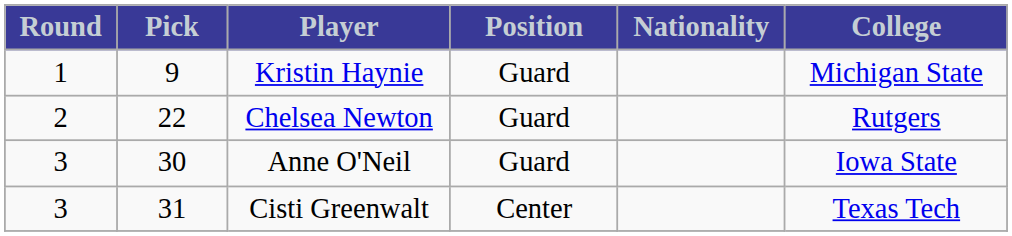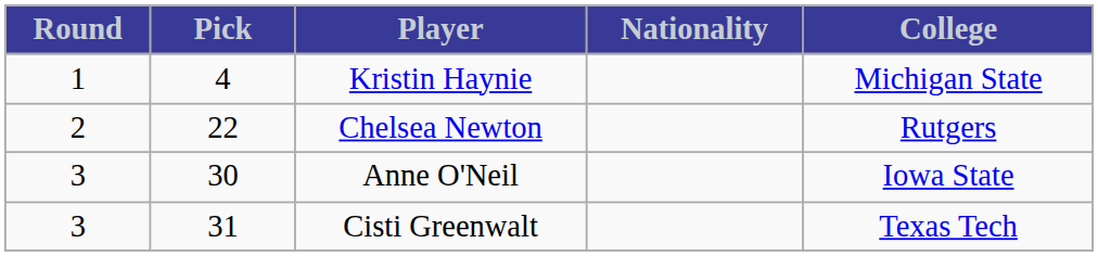- column: Position | Guard | Guard | Guard | Center
Kristin Haynie | Pick: 9 -> 4
